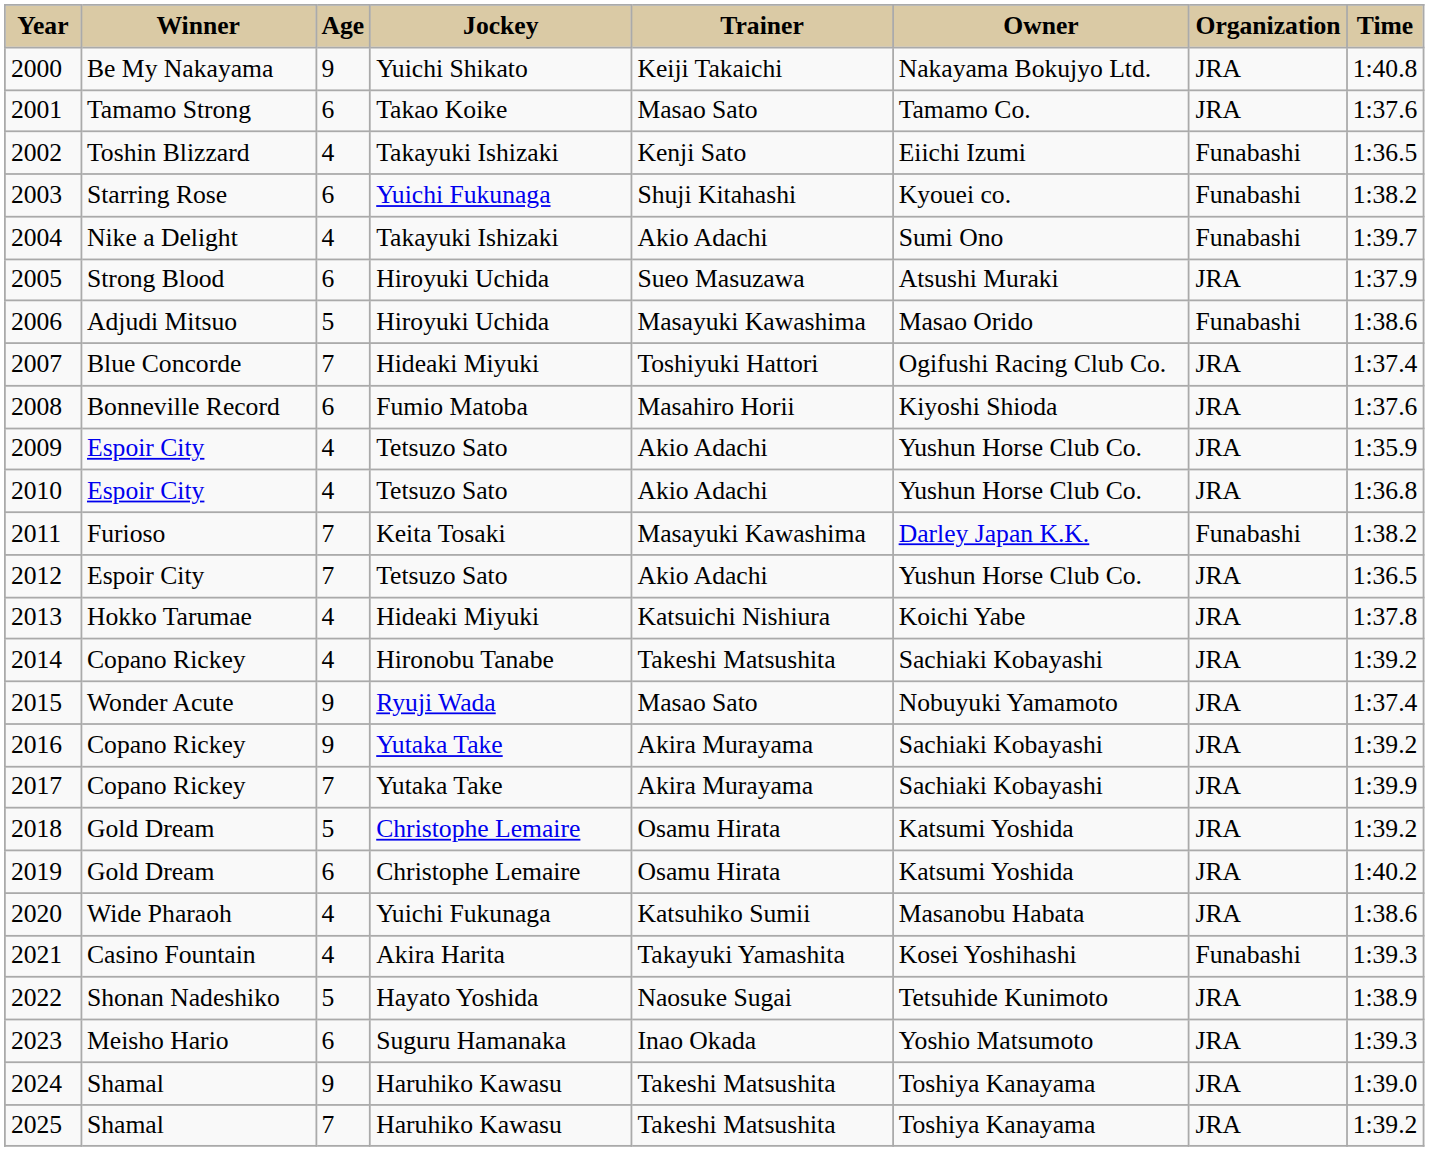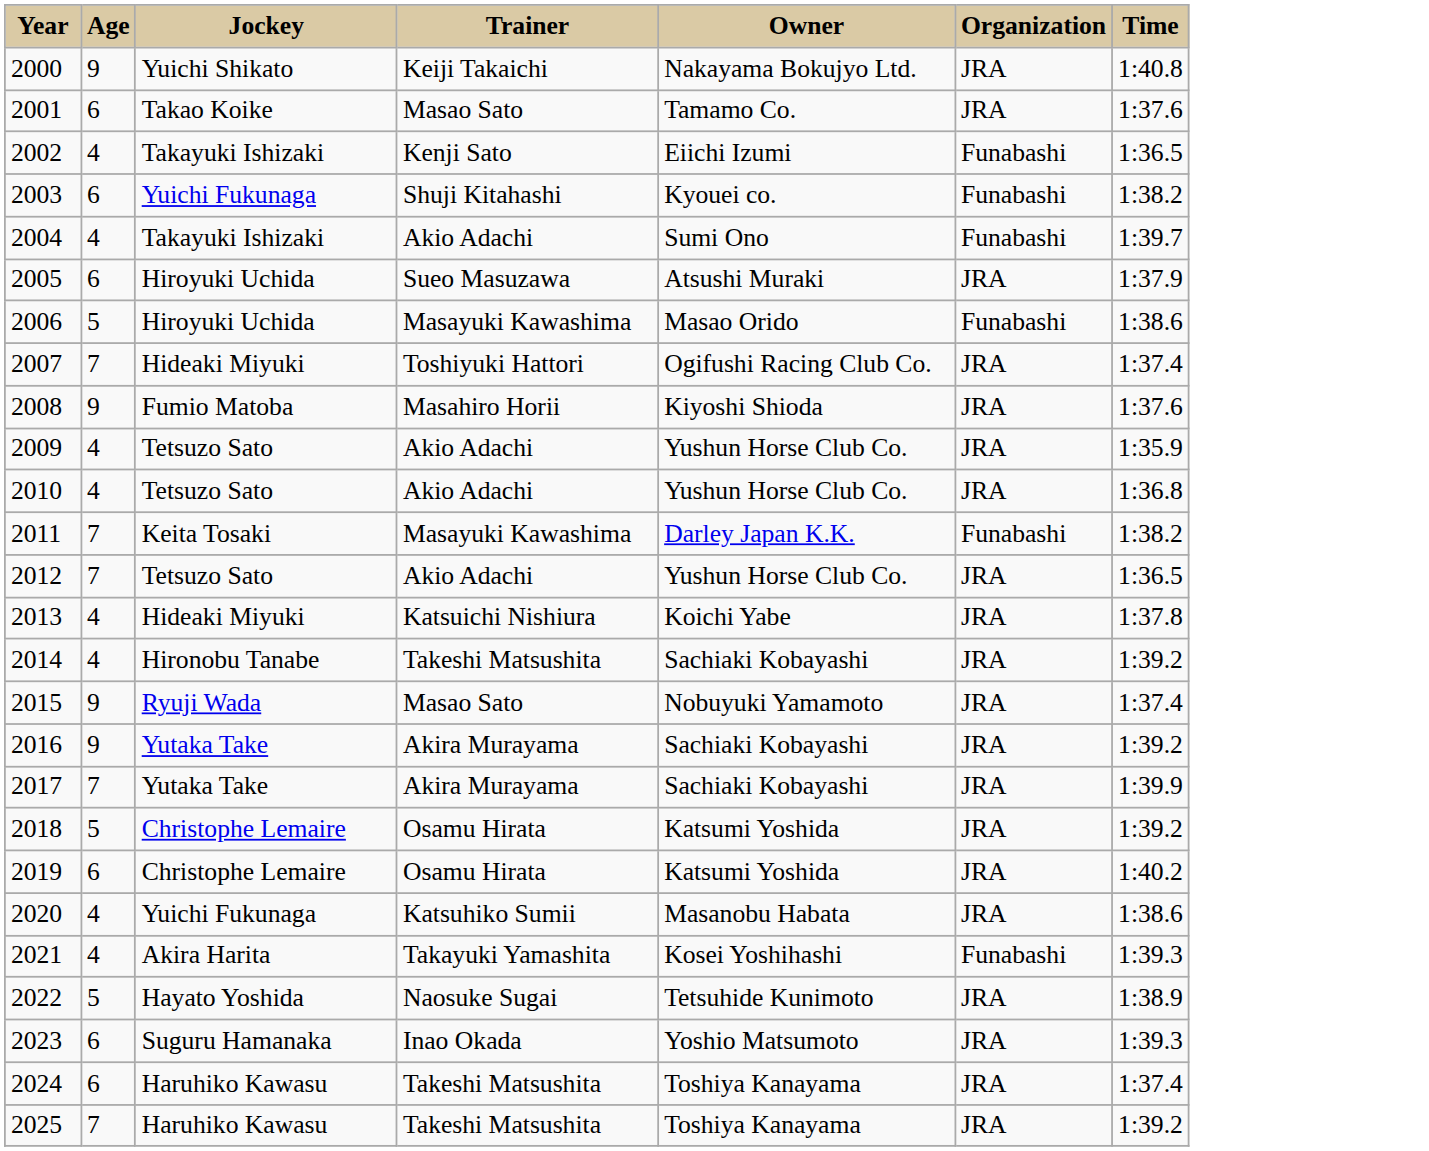- column: Winner | Be My Nakayama | Tamamo Strong | Toshin Blizzard | Starring Rose | Nike a Delight | Strong Blood | Adjudi Mitsuo | Blue Concorde | Bonneville Record | Espoir City | Espoir City | Furioso | Espoir City | Hokko Tarumae | Copano Rickey | Wonder Acute | Copano Rickey | Copano Rickey | Gold Dream | Gold Dream | Wide Pharaoh | Casino Fountain | Shonan Nadeshiko | Meisho Hario | Shamal | Shamal
2008 | Age: 6 -> 9
2024 | Age: 9 -> 6
2024 | Time: 1:39.0 -> 1:37.4
